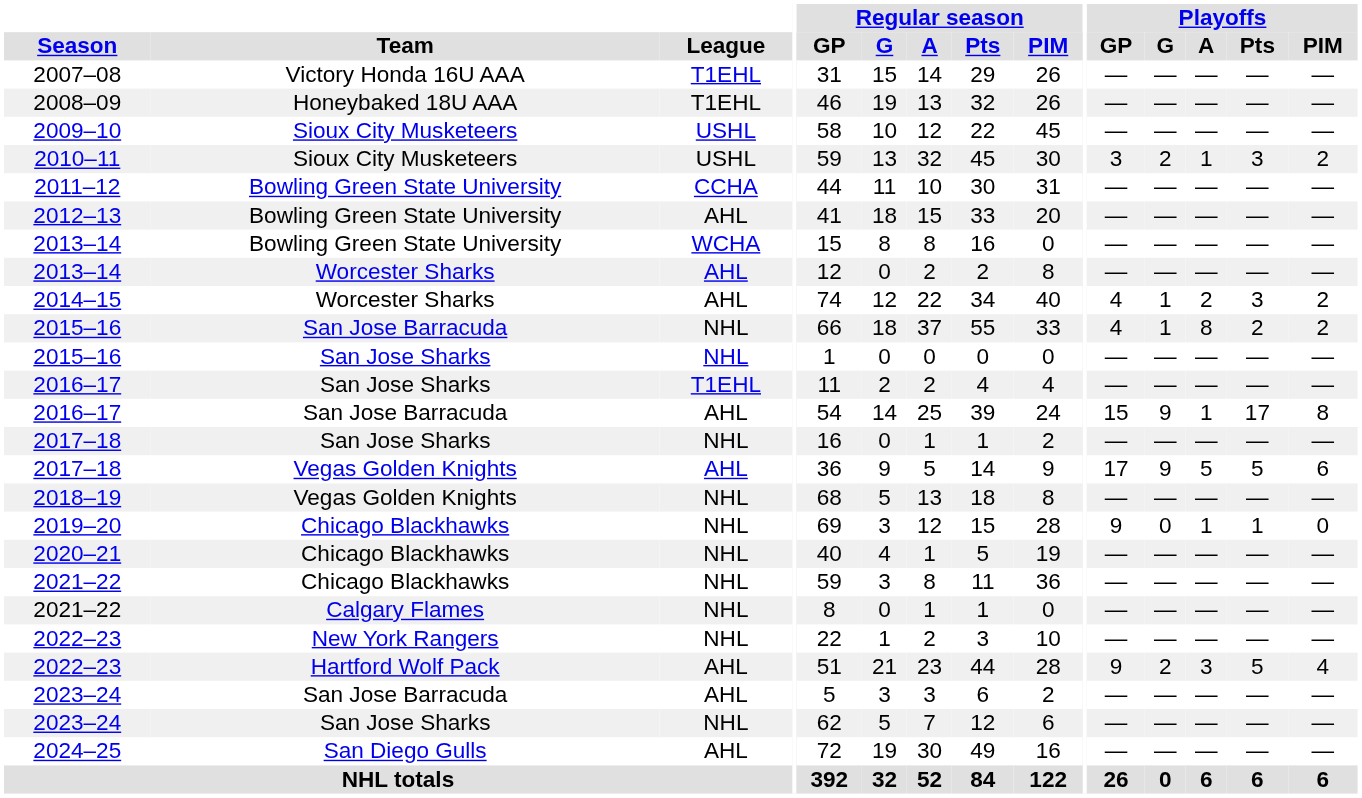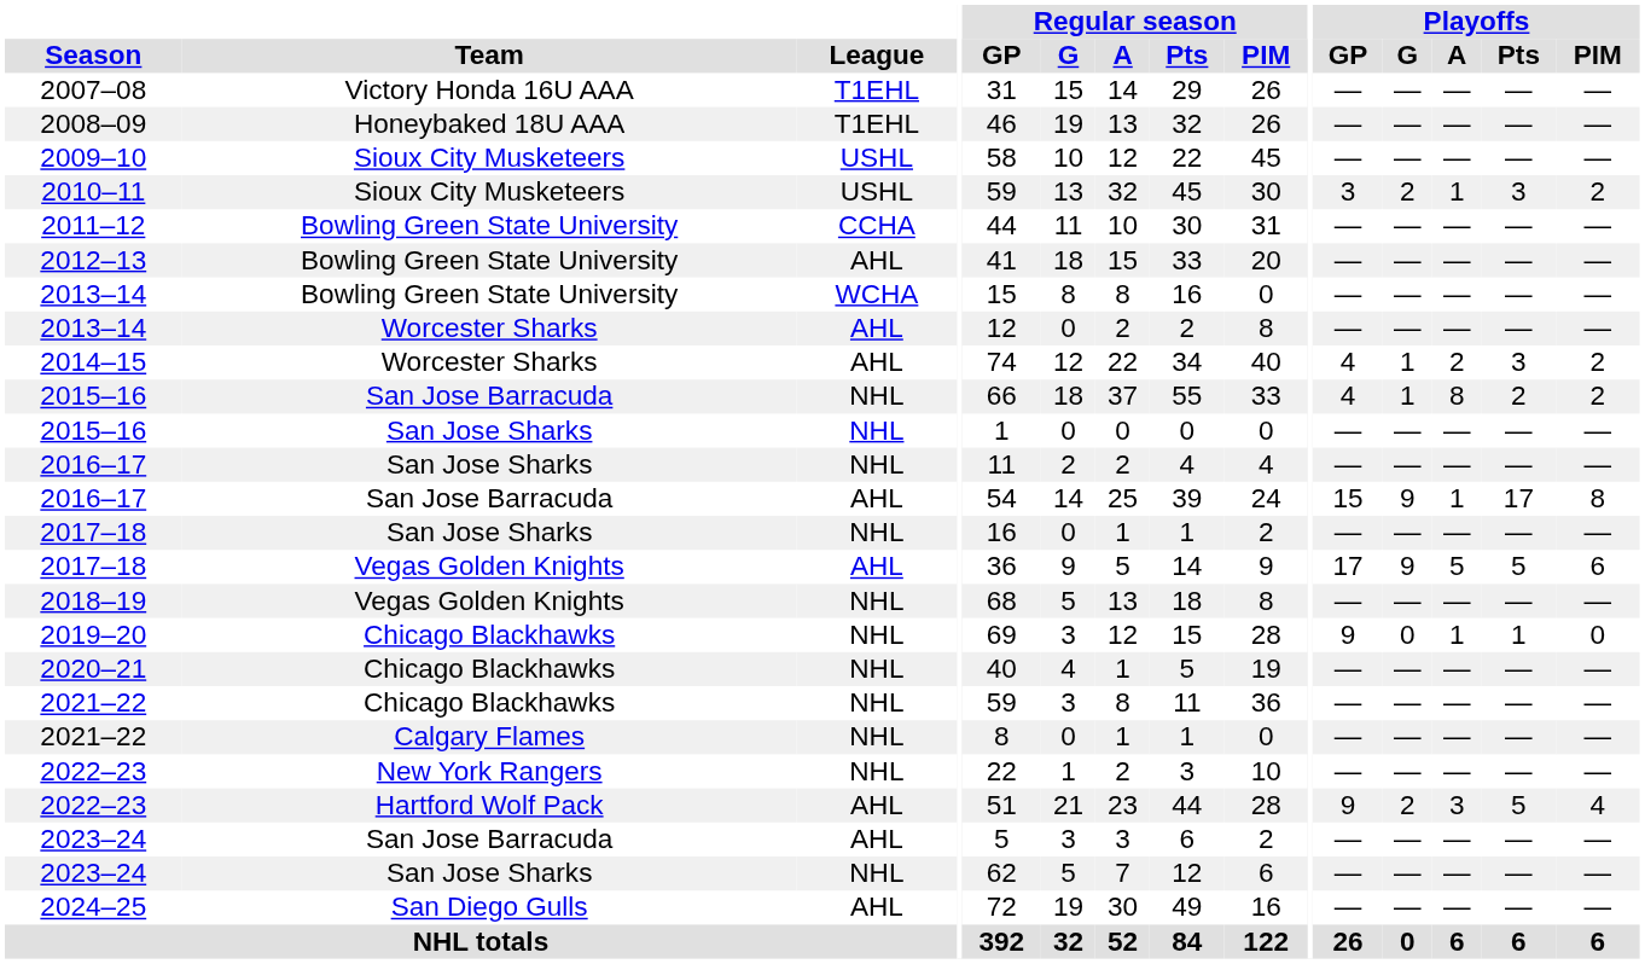2016–17 / San Jose Sharks | League: T1EHL -> NHL
